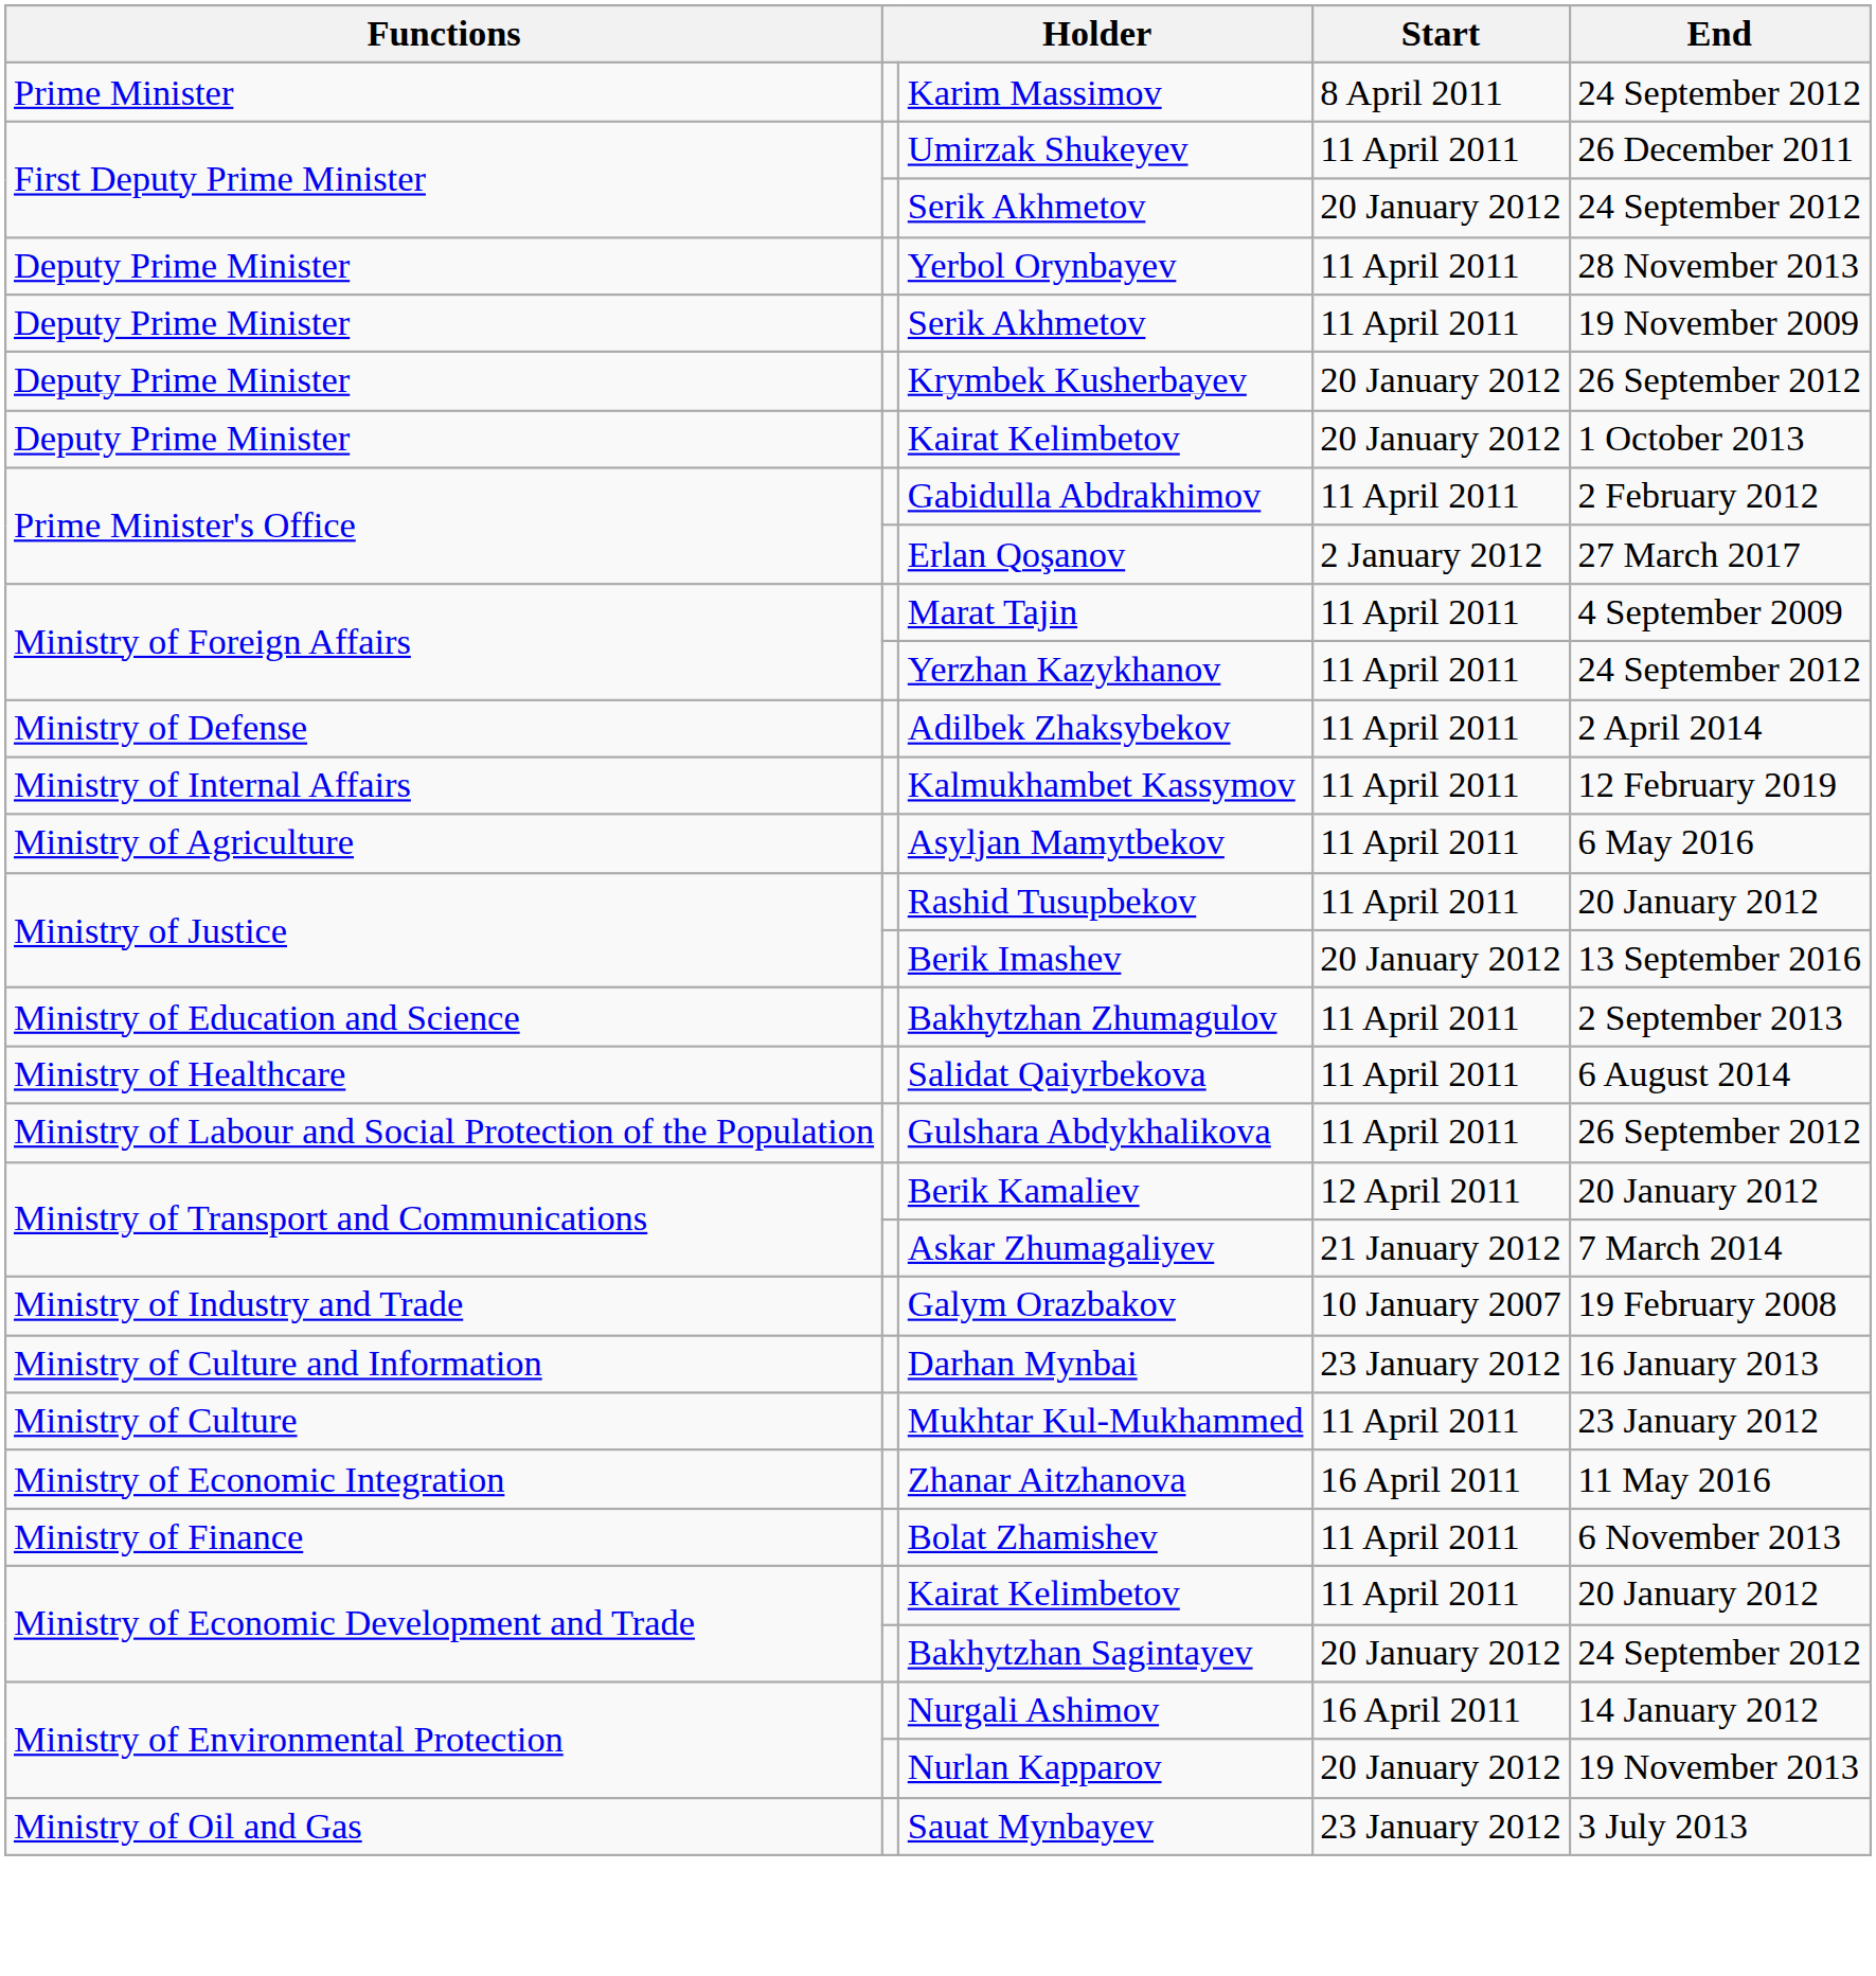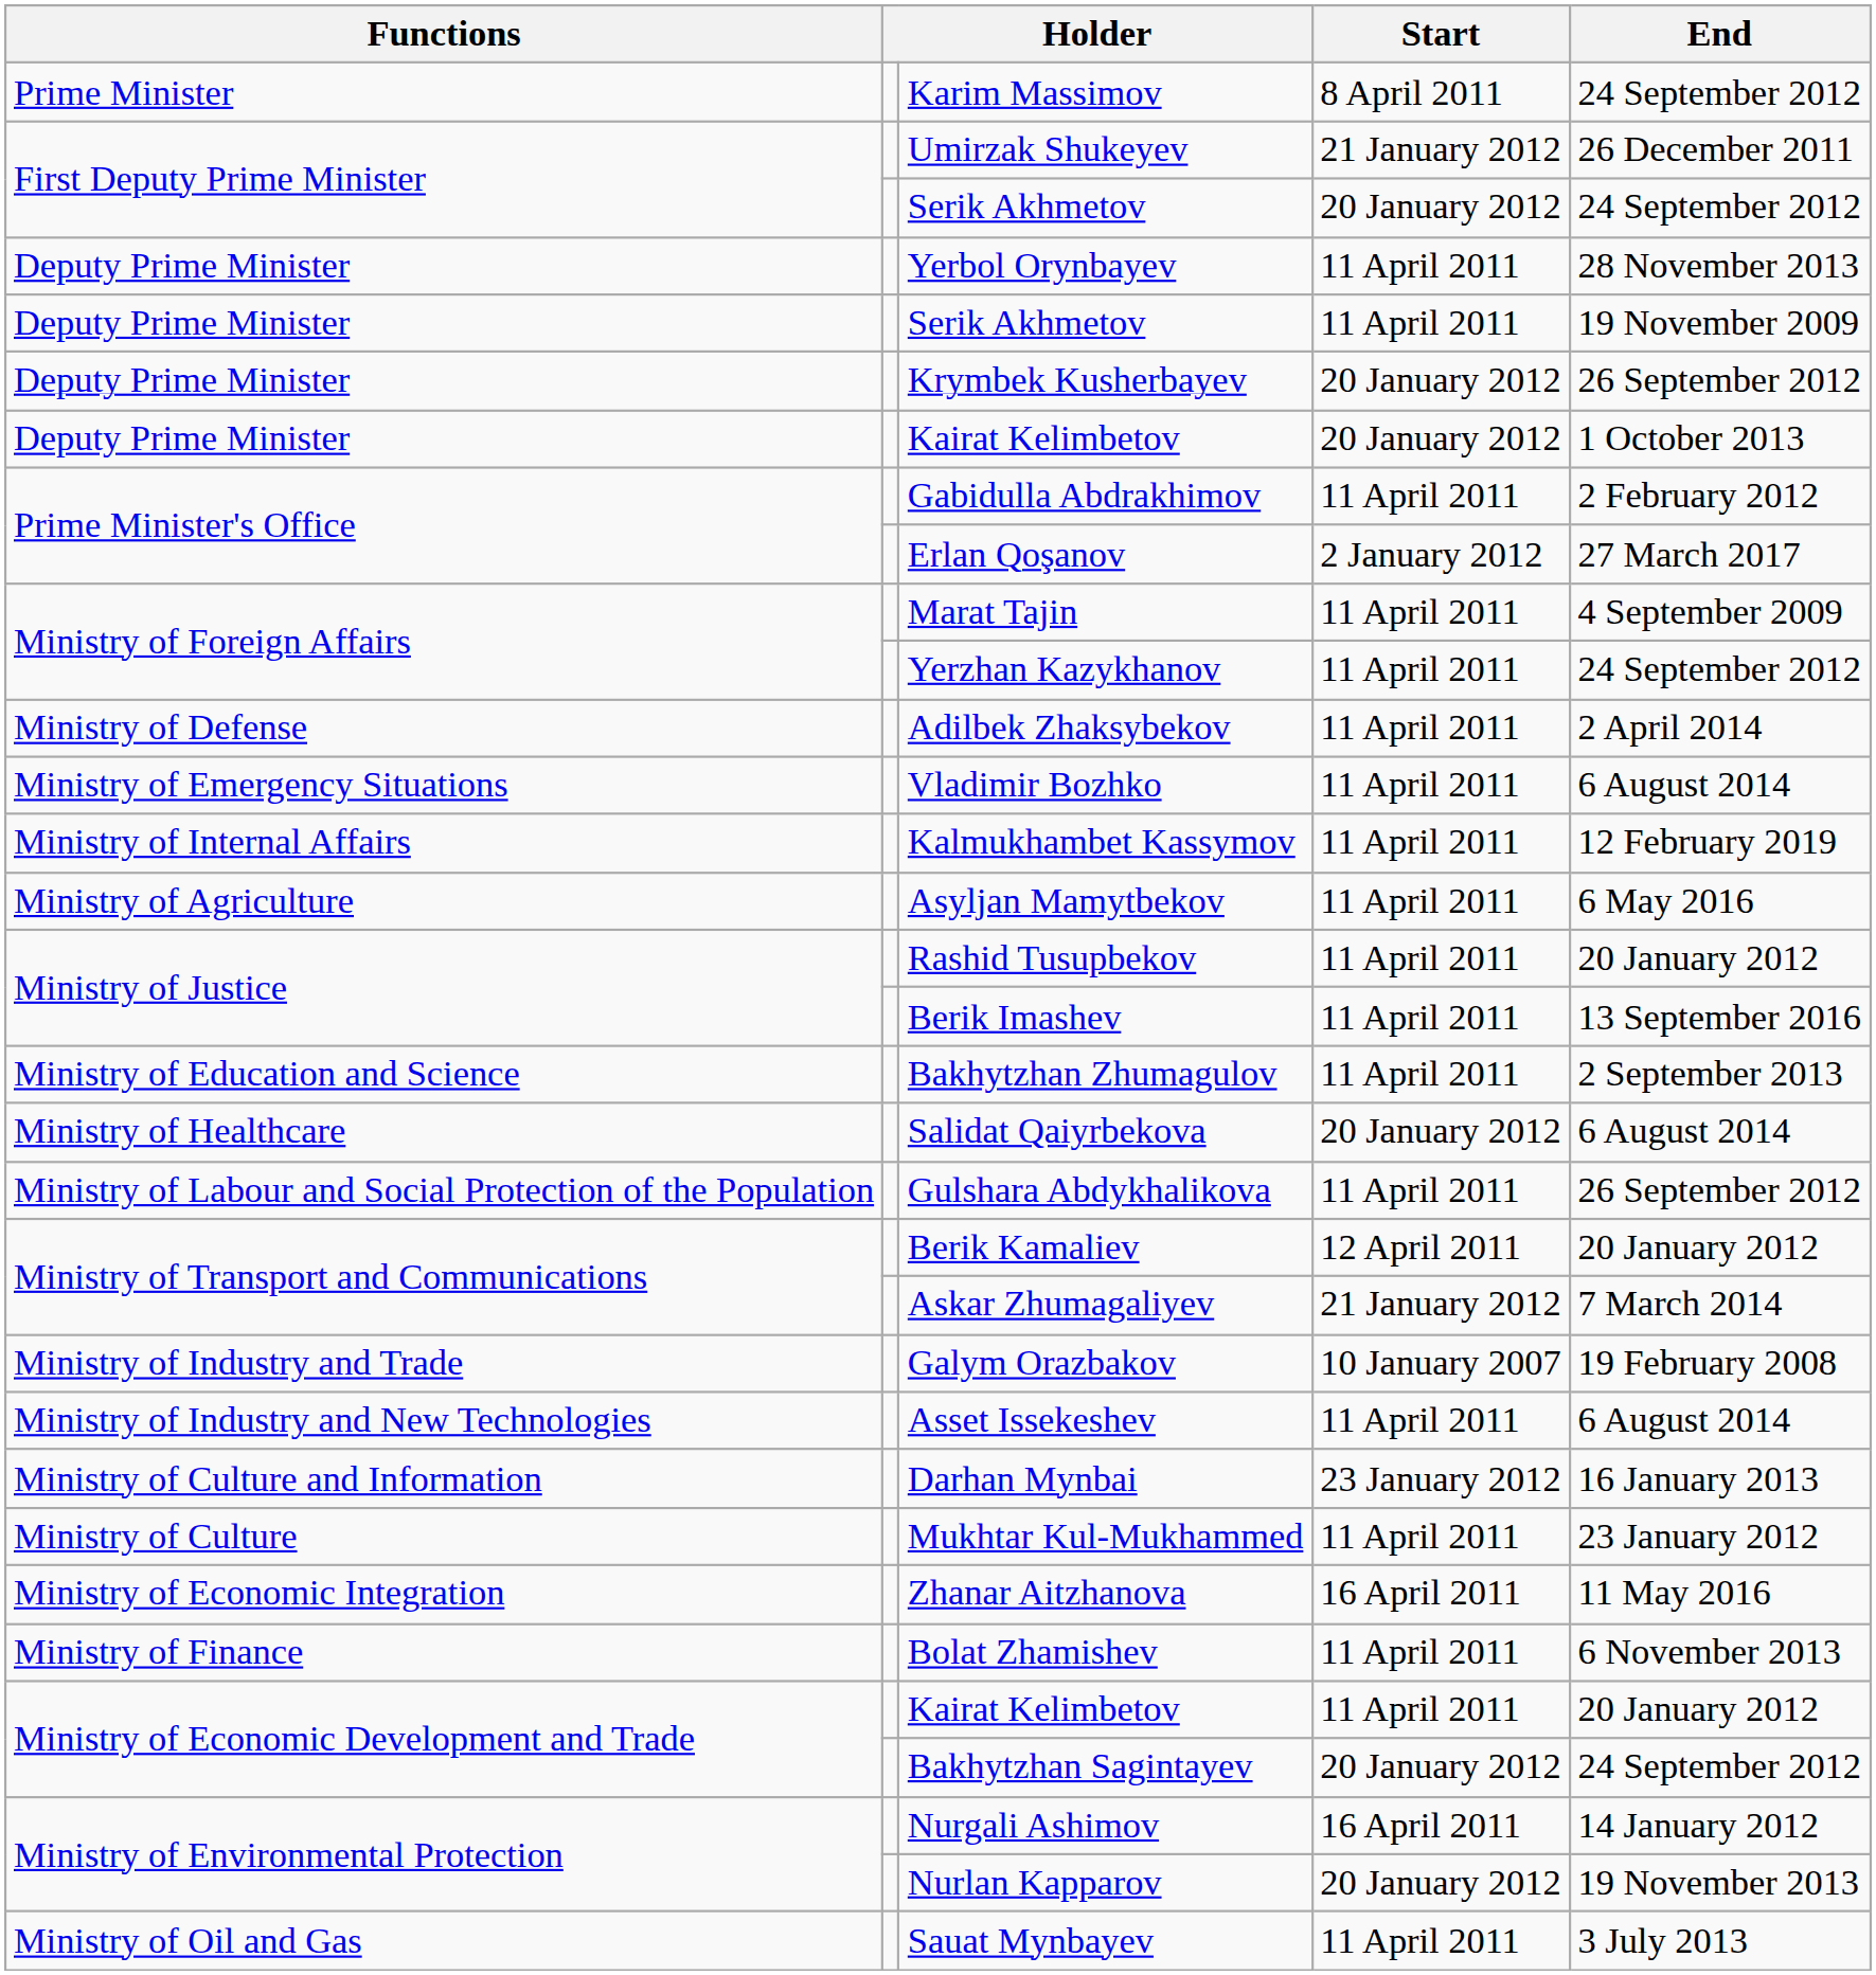Umirzak Shukeyev | Start: 11 April 2011 -> 21 January 2012
+ row: Ministry of Emergency Situations | Vladimir Bozhko | 11 April 2011 | 6 August 2014
Berik Imashev | Start: 20 January 2012 -> 11 April 2011
Salidat Qaiyrbekova | Start: 11 April 2011 -> 20 January 2012
+ row: Ministry of Industry and New Technologies | Asset Issekeshev | 11 April 2011 | 6 August 2014
Sauat Mynbayev | Start: 23 January 2012 -> 11 April 2011
